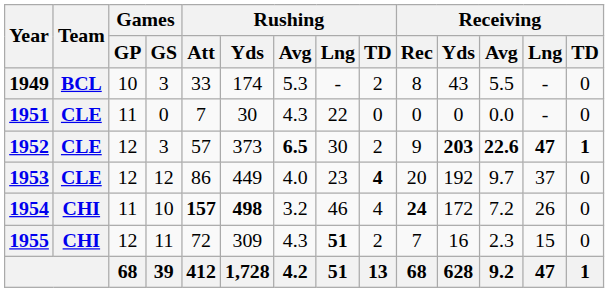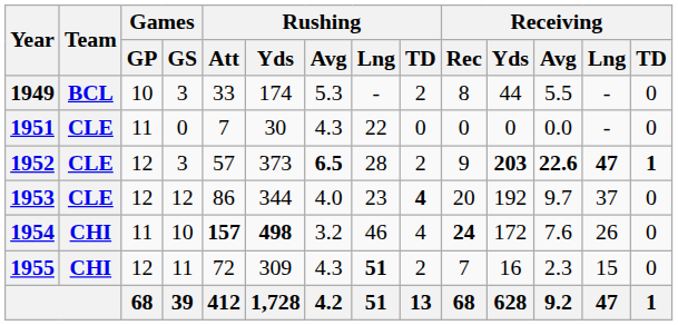1949 | Receiving / Yds: 43 -> 44
1952 | Rushing / Lng: 30 -> 28
1953 | Rushing / Yds: 449 -> 344
1954 | Receiving / Avg: 7.2 -> 7.6
